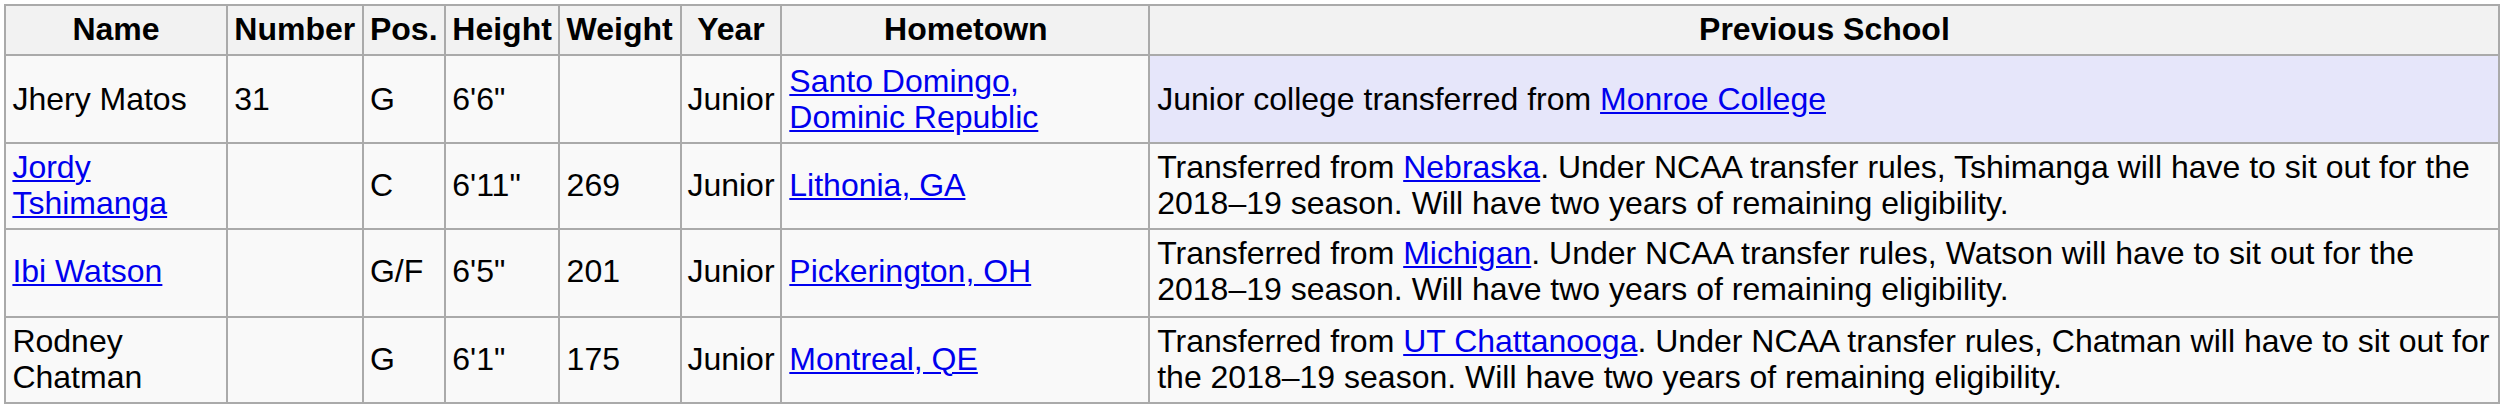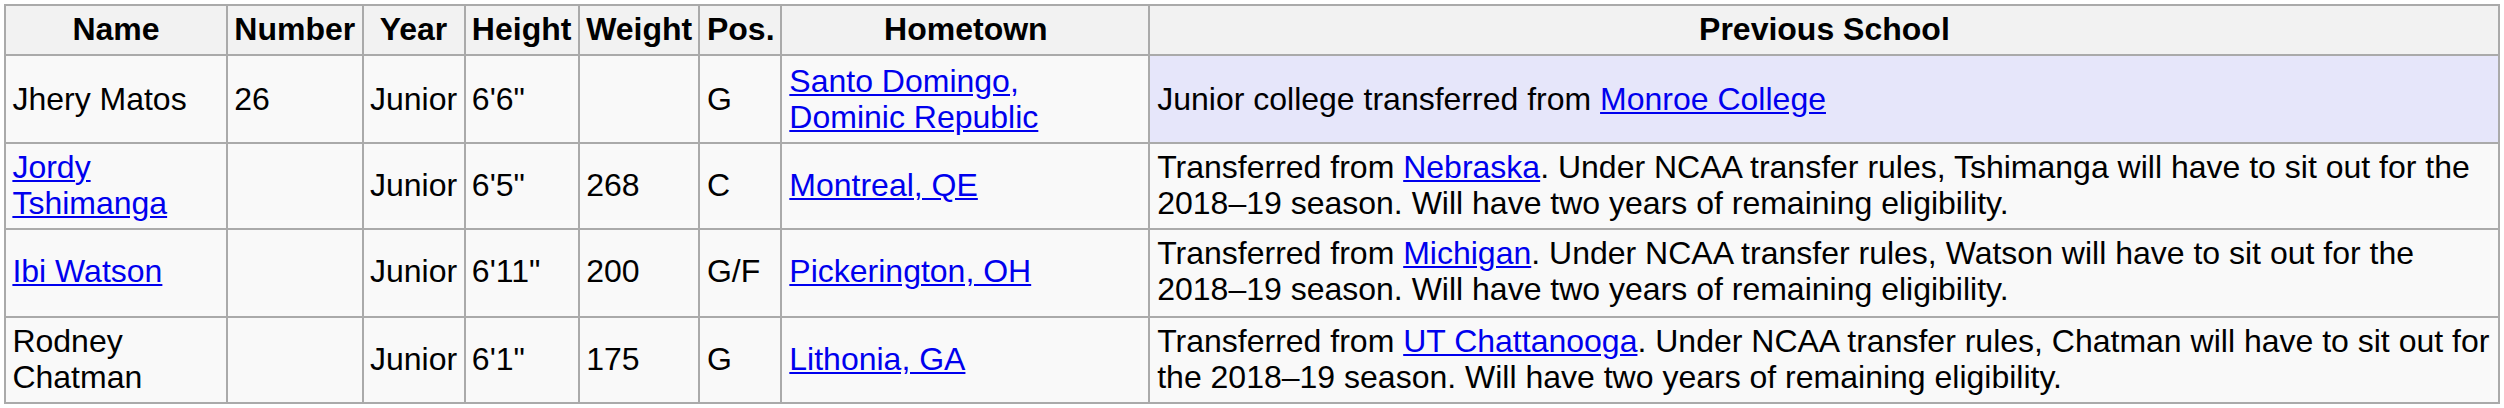columns swapped: Pos. <-> Year
Jhery Matos | Number: 31 -> 26
Jordy Tshimanga | Height: 6'11" -> 6'5"
Jordy Tshimanga | Weight: 269 -> 268
Jordy Tshimanga | Hometown: Lithonia, GA -> Montreal, QE
Ibi Watson | Height: 6'5" -> 6'11"
Ibi Watson | Weight: 201 -> 200
Rodney Chatman | Hometown: Montreal, QE -> Lithonia, GA
